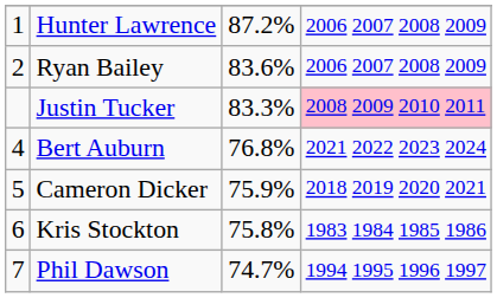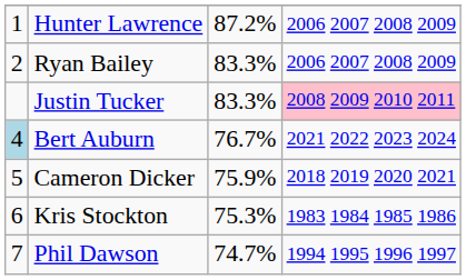Ryan Bailey | column 3: 83.6% -> 83.3%
Bert Auburn | column 1: no background -> lightblue background
Bert Auburn | column 3: 76.8% -> 76.7%
Kris Stockton | column 3: 75.8% -> 75.3%
